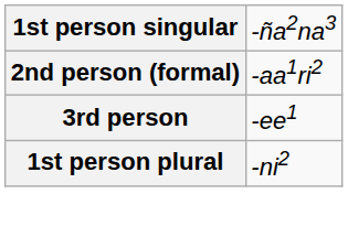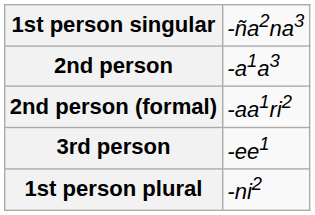+ row: 2nd person | -a1a3
